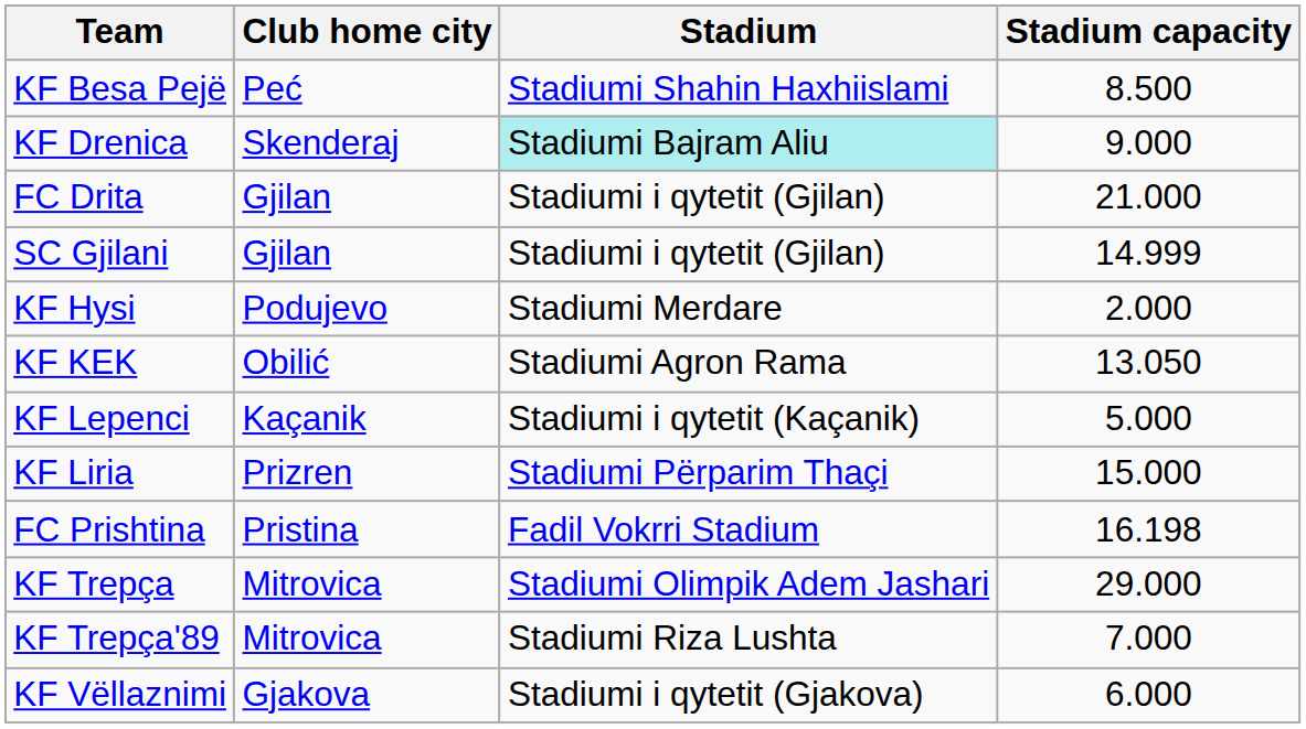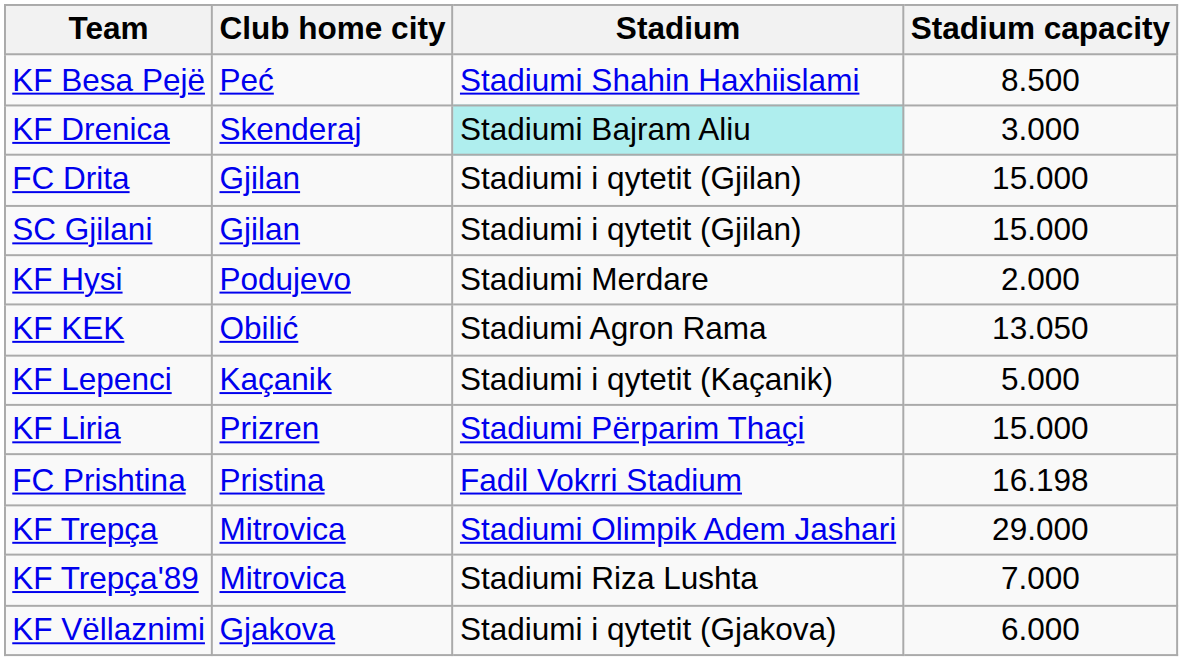KF Drenica | Stadium capacity: 9.000 -> 3.000
FC Drita | Stadium capacity: 21.000 -> 15.000
SC Gjilani | Stadium capacity: 14.999 -> 15.000
